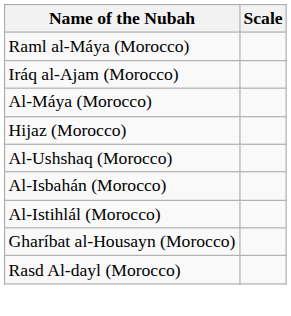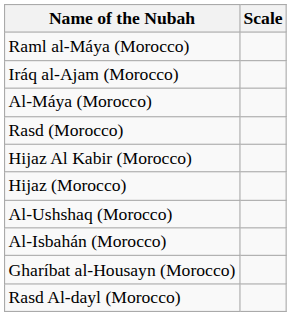+ row: Rasd (Morocco)
+ row: Hijaz Al Kabir (Morocco)
- row: Al-Istihlál (Morocco)
